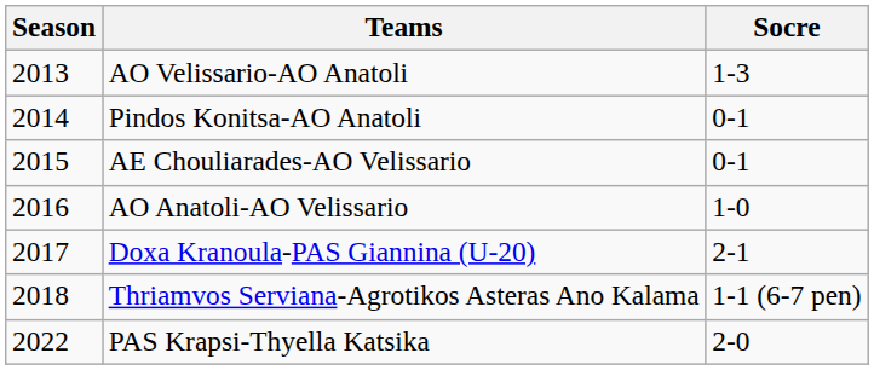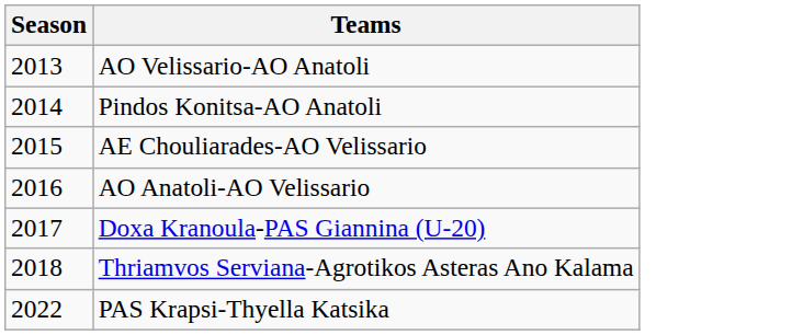- column: Socre | 1-3 | 0-1 | 0-1 | 1-0 | 2-1 | 1-1 (6-7 pen) | 2-0
